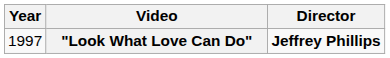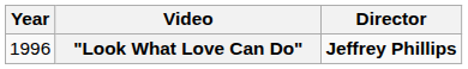"Look What Love Can Do" | Year: 1997 -> 1996
